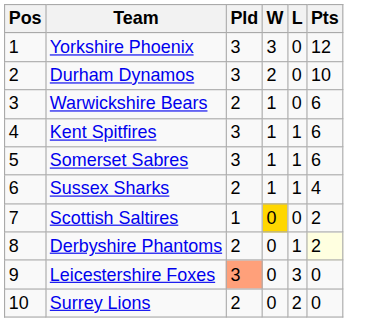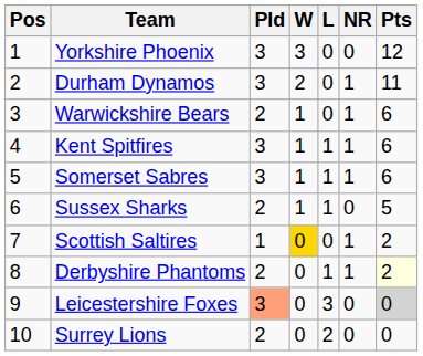+ column: NR | 0 | 1 | 1 | 1 | 1 | 0 | 1 | 1 | 0 | 0
Durham Dynamos | Pts: 10 -> 11
Sussex Sharks | Pts: 4 -> 5
Leicestershire Foxes | Pts: no background -> lightgrey background
